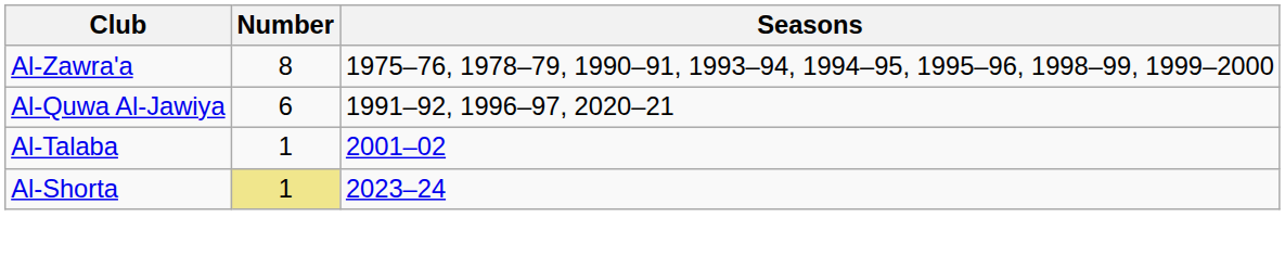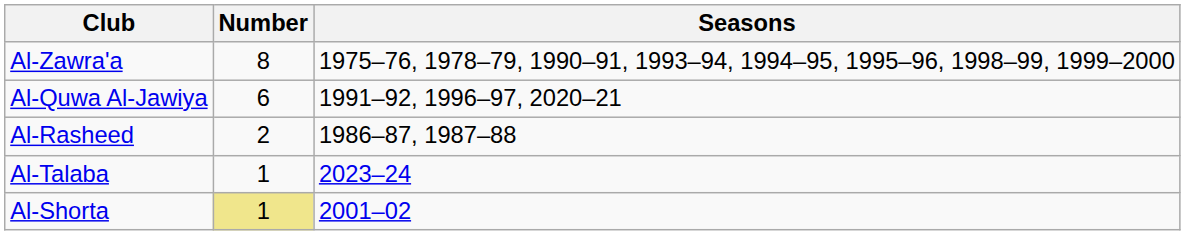+ row: Al-Rasheed | 2 | 1986–87, 1987–88
Al-Talaba | Seasons: 2001–02 -> 2023–24
Al-Shorta | Seasons: 2023–24 -> 2001–02
